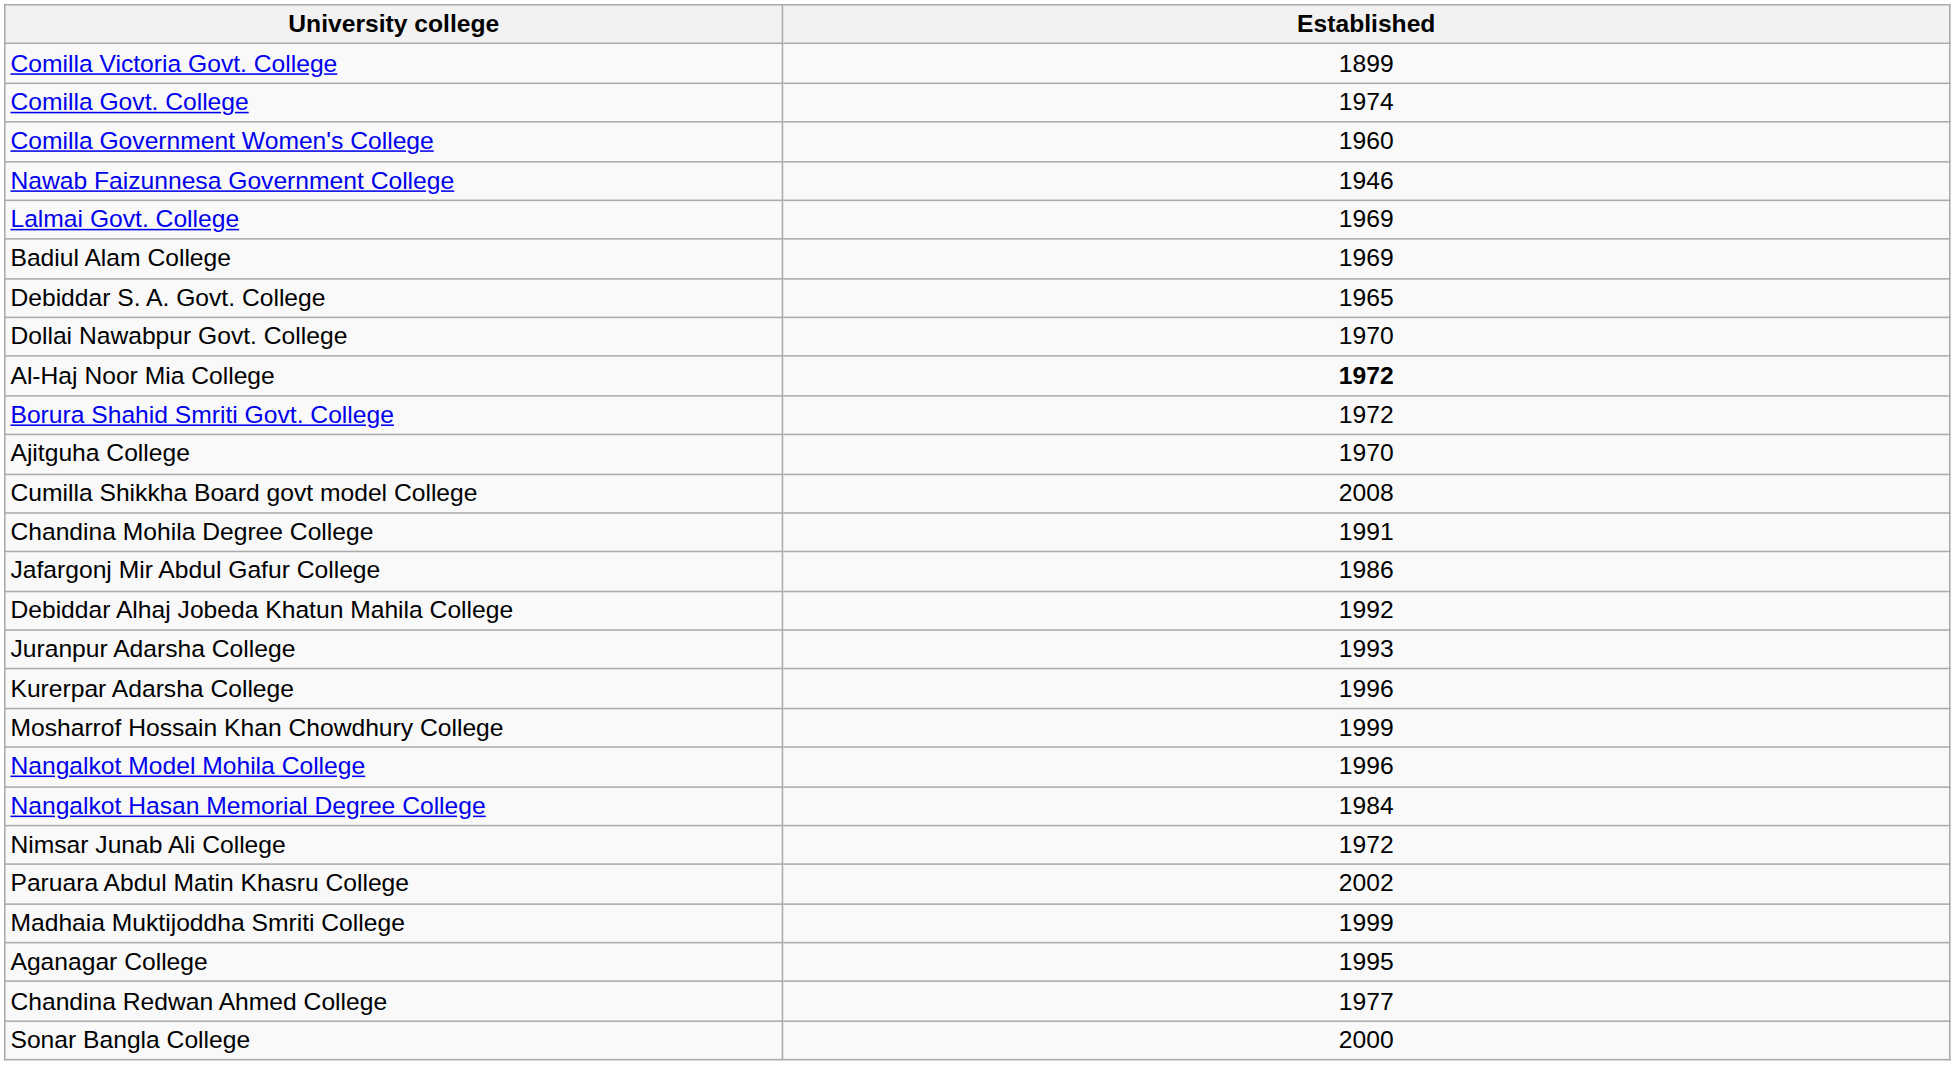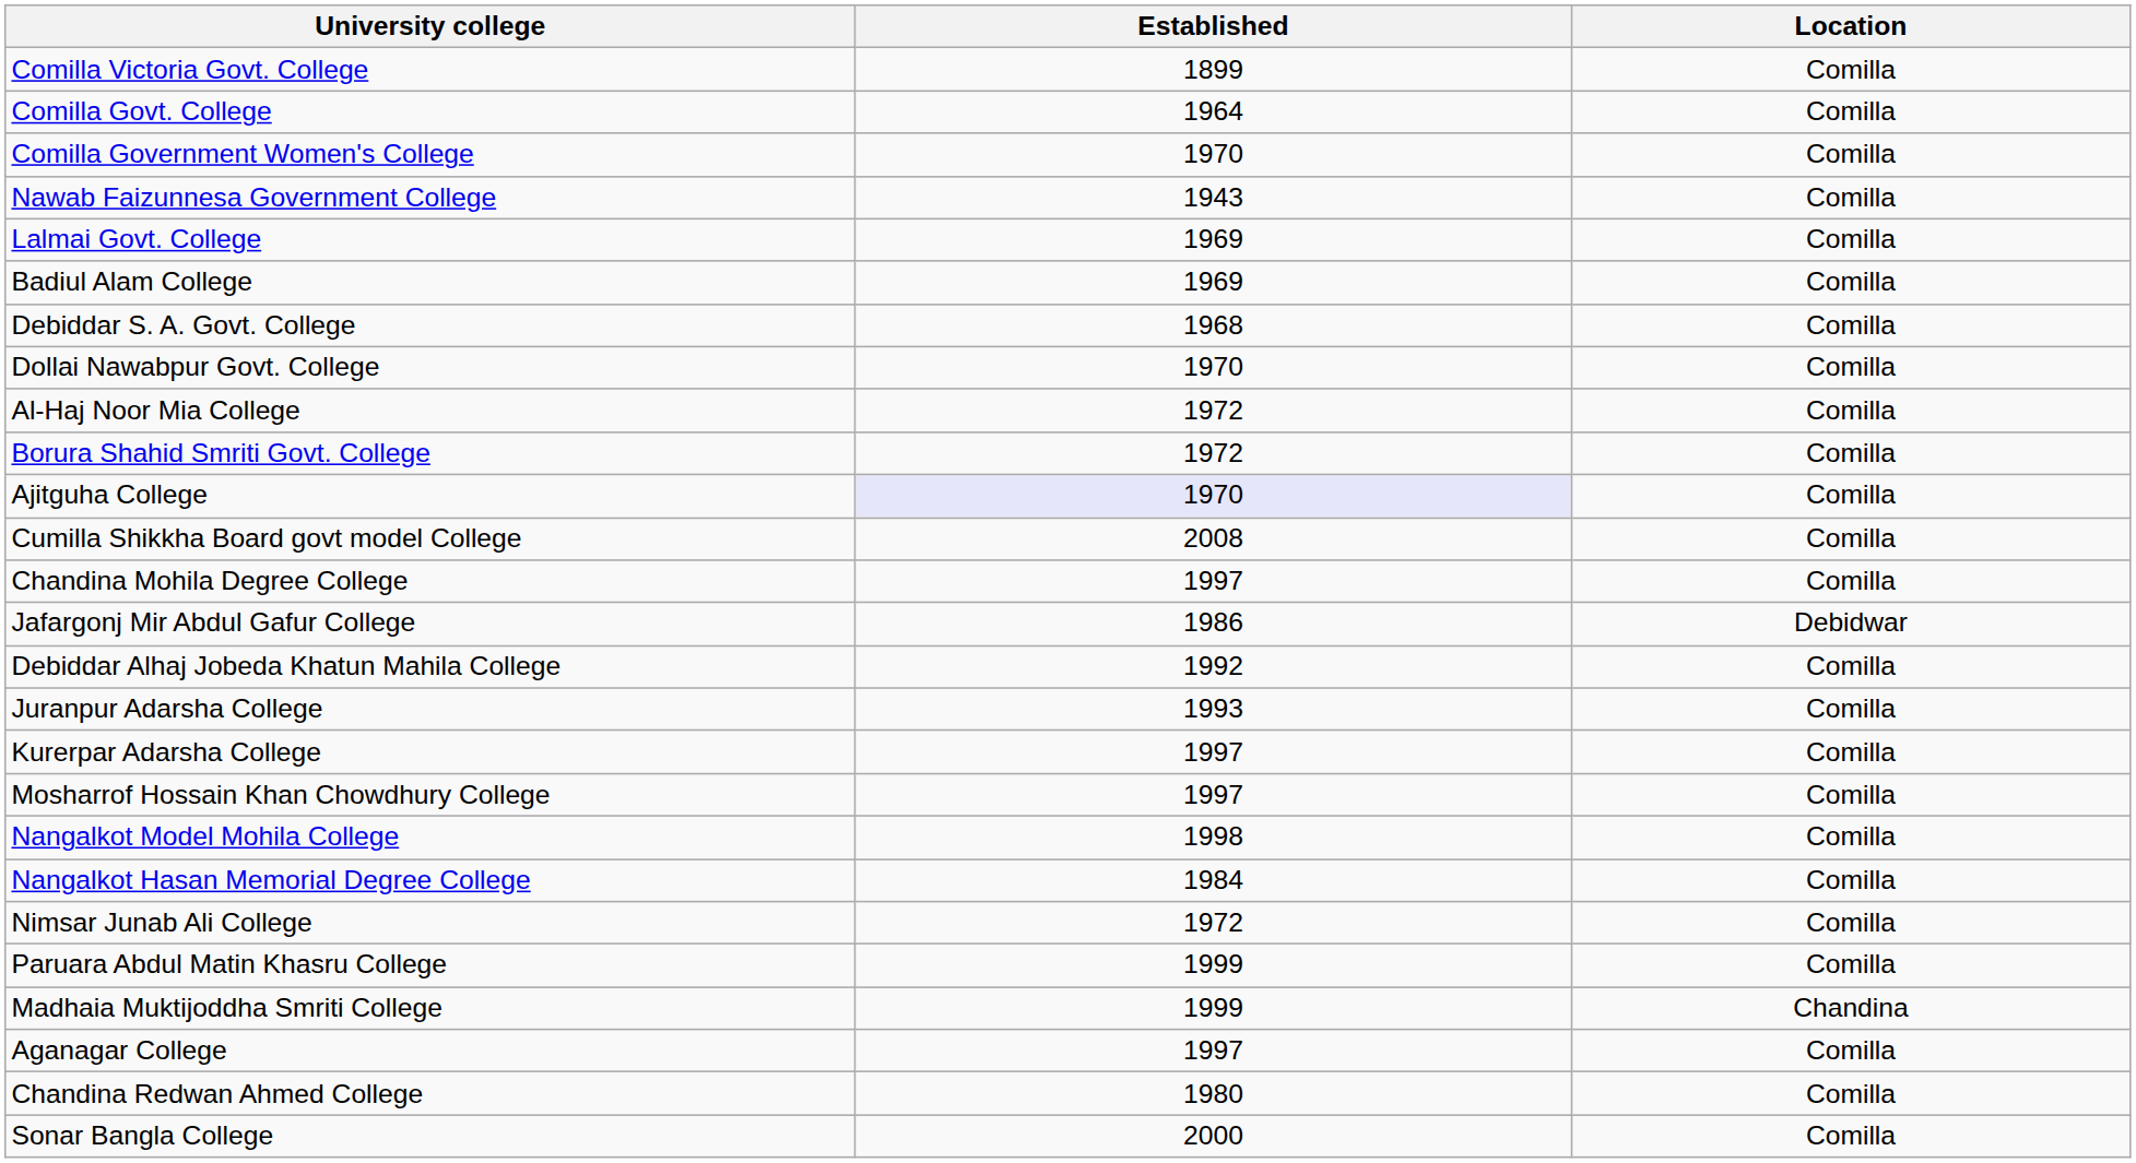+ column: Location | Comilla | Comilla | Comilla | Comilla | Comilla | Comilla | Comilla | Comilla | Comilla | Comilla | Comilla | Comilla | Comilla | Debidwar | Comilla | Comilla | Comilla | Comilla | Comilla | Comilla | Comilla | Comilla | Chandina | Comilla | Comilla | Comilla
Comilla Govt. College | Established: 1974 -> 1964
Comilla Government Women's College | Established: 1960 -> 1970
Nawab Faizunnesa Government College | Established: 1946 -> 1943
Debiddar S. A. Govt. College | Established: 1965 -> 1968
Al-Haj Noor Mia College | Established: bold -> normal
Ajitguha College | Established: no background -> lavender background
Chandina Mohila Degree College | Established: 1991 -> 1997
Kurerpar Adarsha College | Established: 1996 -> 1997
Mosharrof Hossain Khan Chowdhury College | Established: 1999 -> 1997
Nangalkot Model Mohila College | Established: 1996 -> 1998
Paruara Abdul Matin Khasru College | Established: 2002 -> 1999
Aganagar College | Established: 1995 -> 1997
Chandina Redwan Ahmed College | Established: 1977 -> 1980
